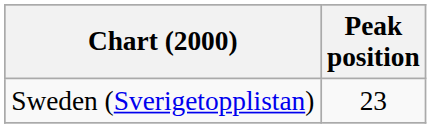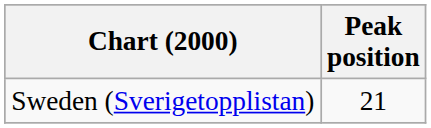Sweden (Sverigetopplistan) | Peak position: 23 -> 21
